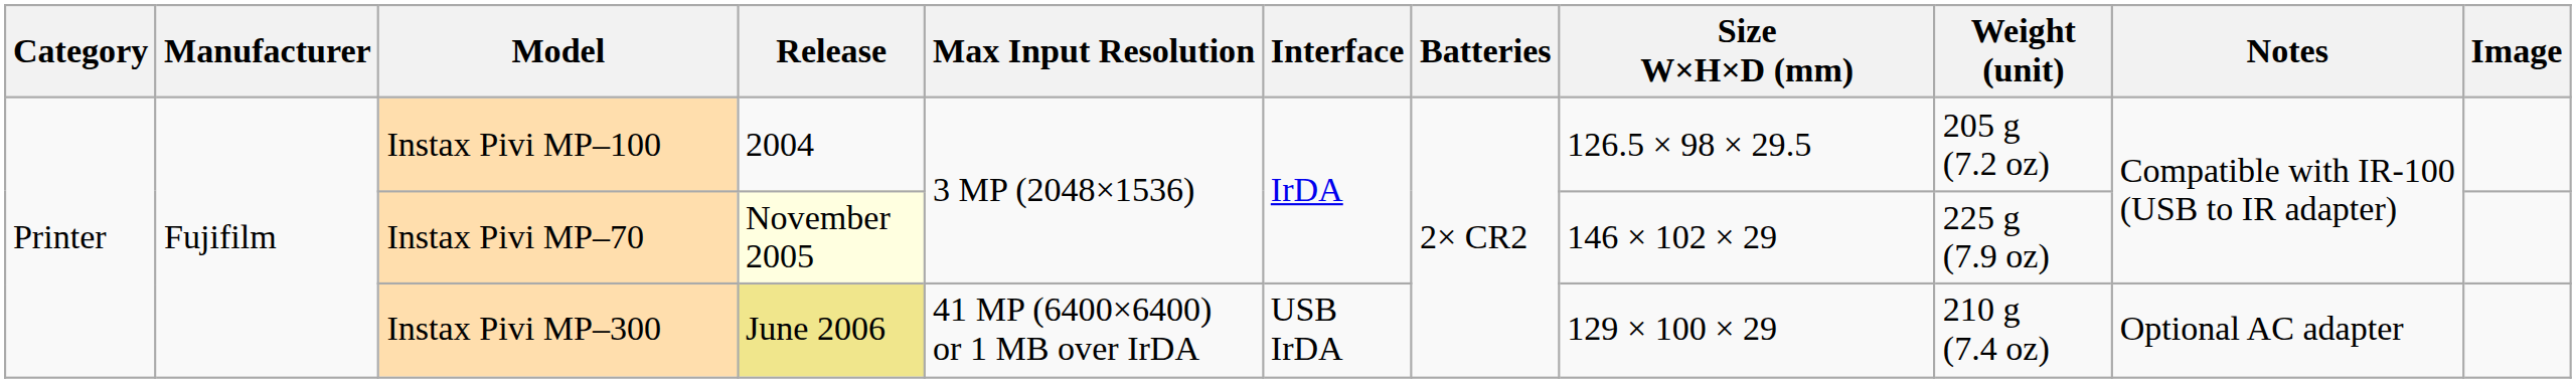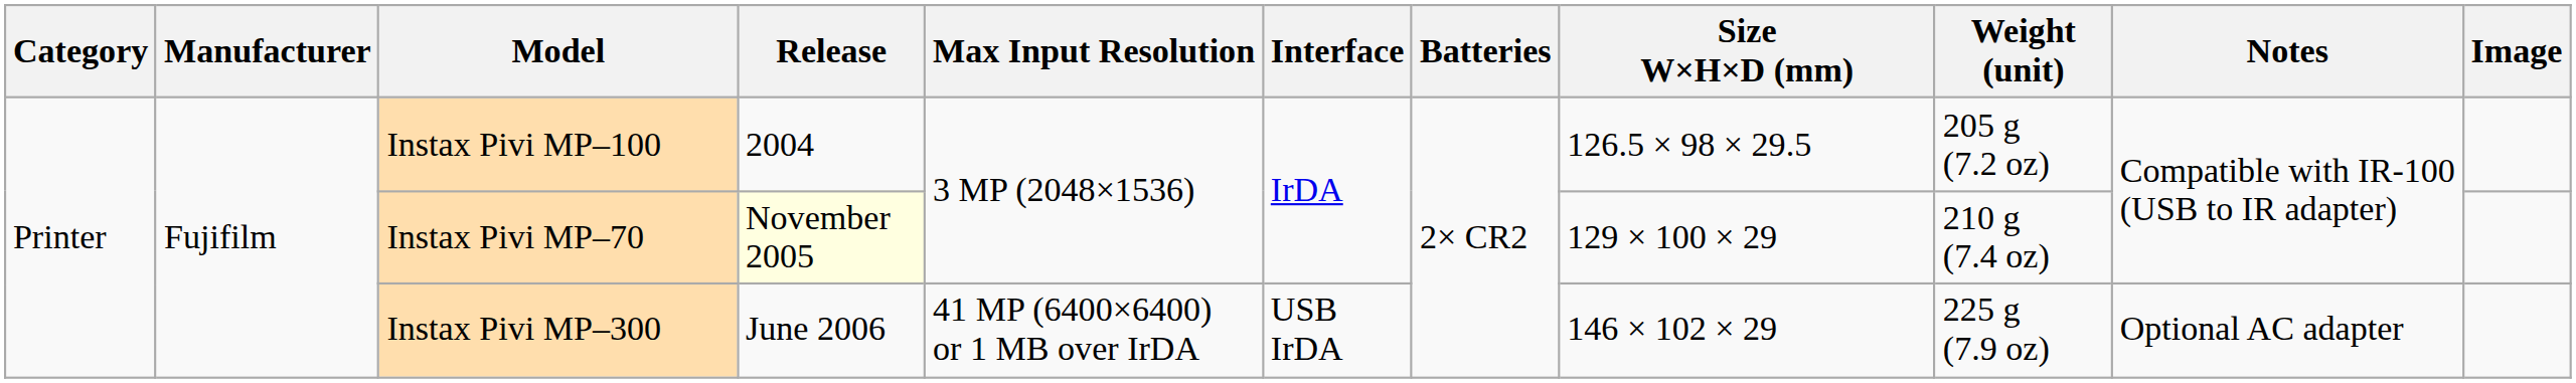Instax Pivi MP–70 | Size W×H×D (mm): 146 × 102 × 29 -> 129 × 100 × 29
Instax Pivi MP–70 | Weight (unit): 225 g (7.9 oz) -> 210 g (7.4 oz)
Instax Pivi MP–300 | Release: khaki background -> no background
Instax Pivi MP–300 | Size W×H×D (mm): 129 × 100 × 29 -> 146 × 102 × 29
Instax Pivi MP–300 | Weight (unit): 210 g (7.4 oz) -> 225 g (7.9 oz)
